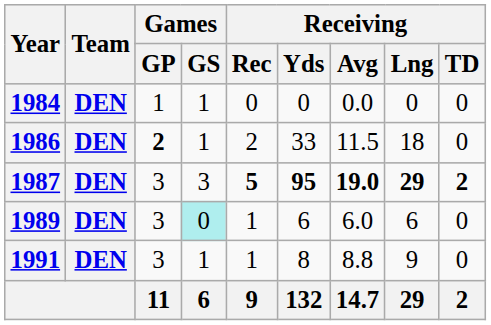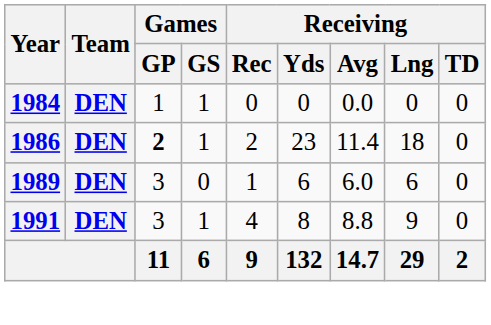1986 | Receiving / Yds: 33 -> 23
1986 | Receiving / Avg: 11.5 -> 11.4
- row: 1987 | DEN | 3 | 3 | 5 | 95 | 19.0 | 29 | 2
1989 | Games / GS: paleturquoise background -> no background
1991 | Receiving / Rec: 1 -> 4
